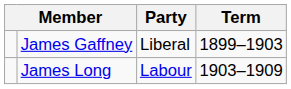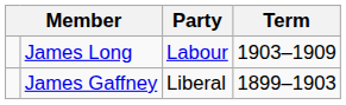rows swapped: James Gaffney <-> James Long
